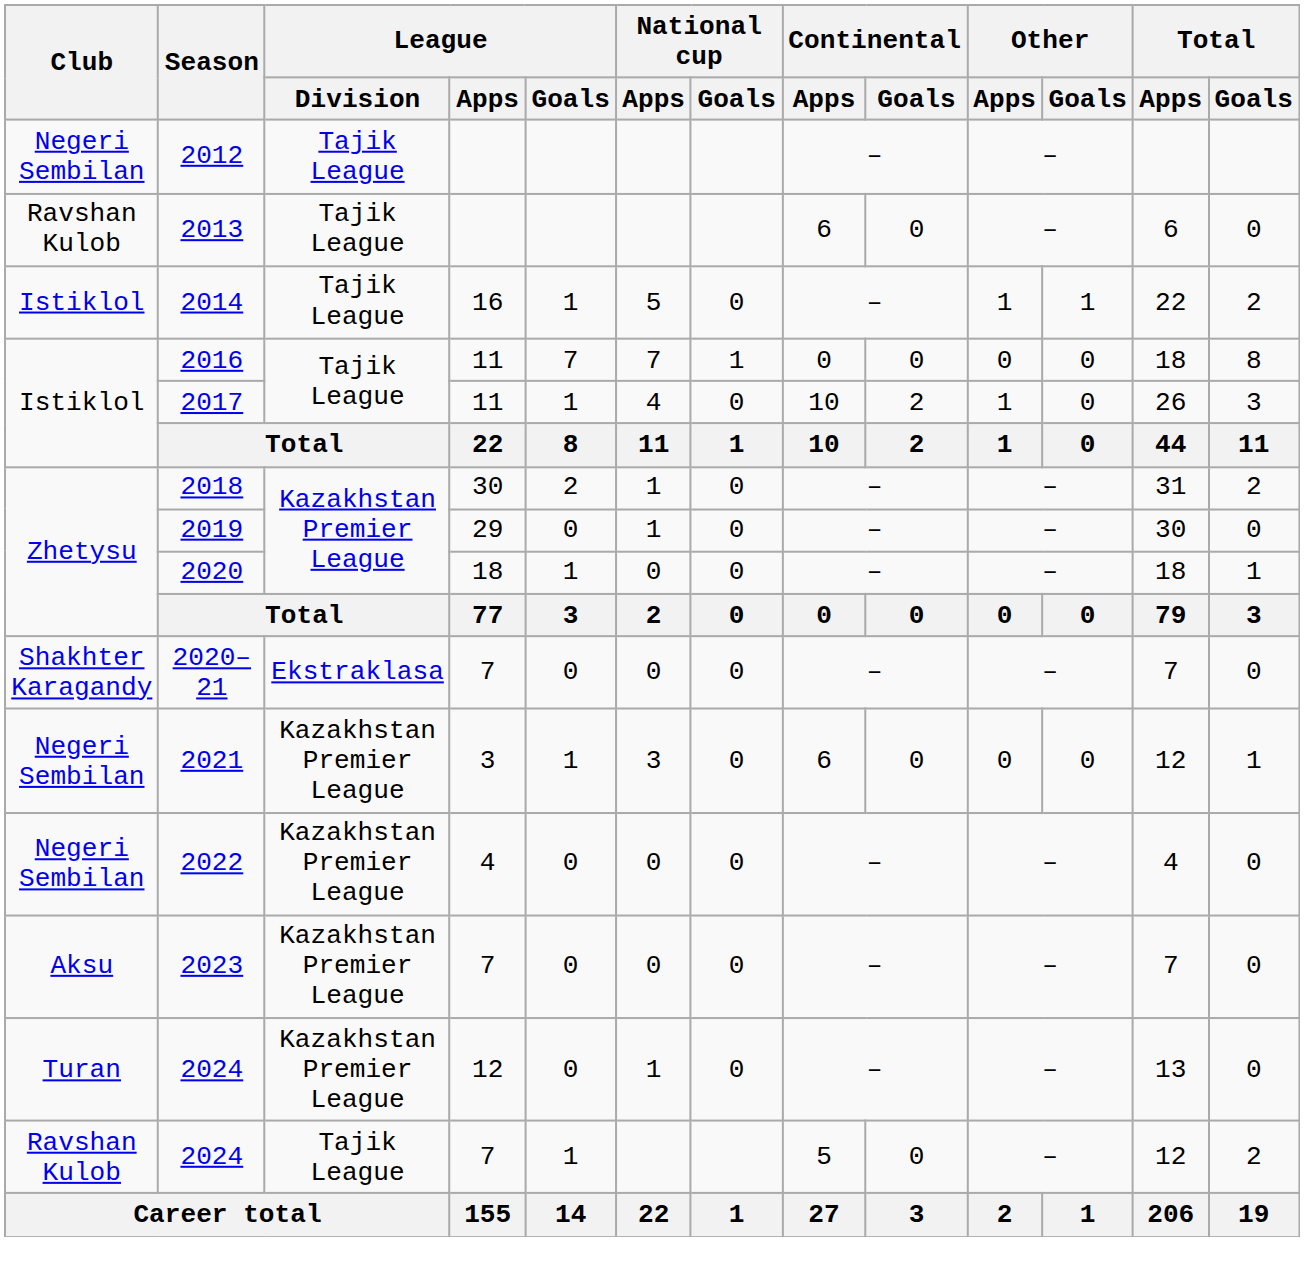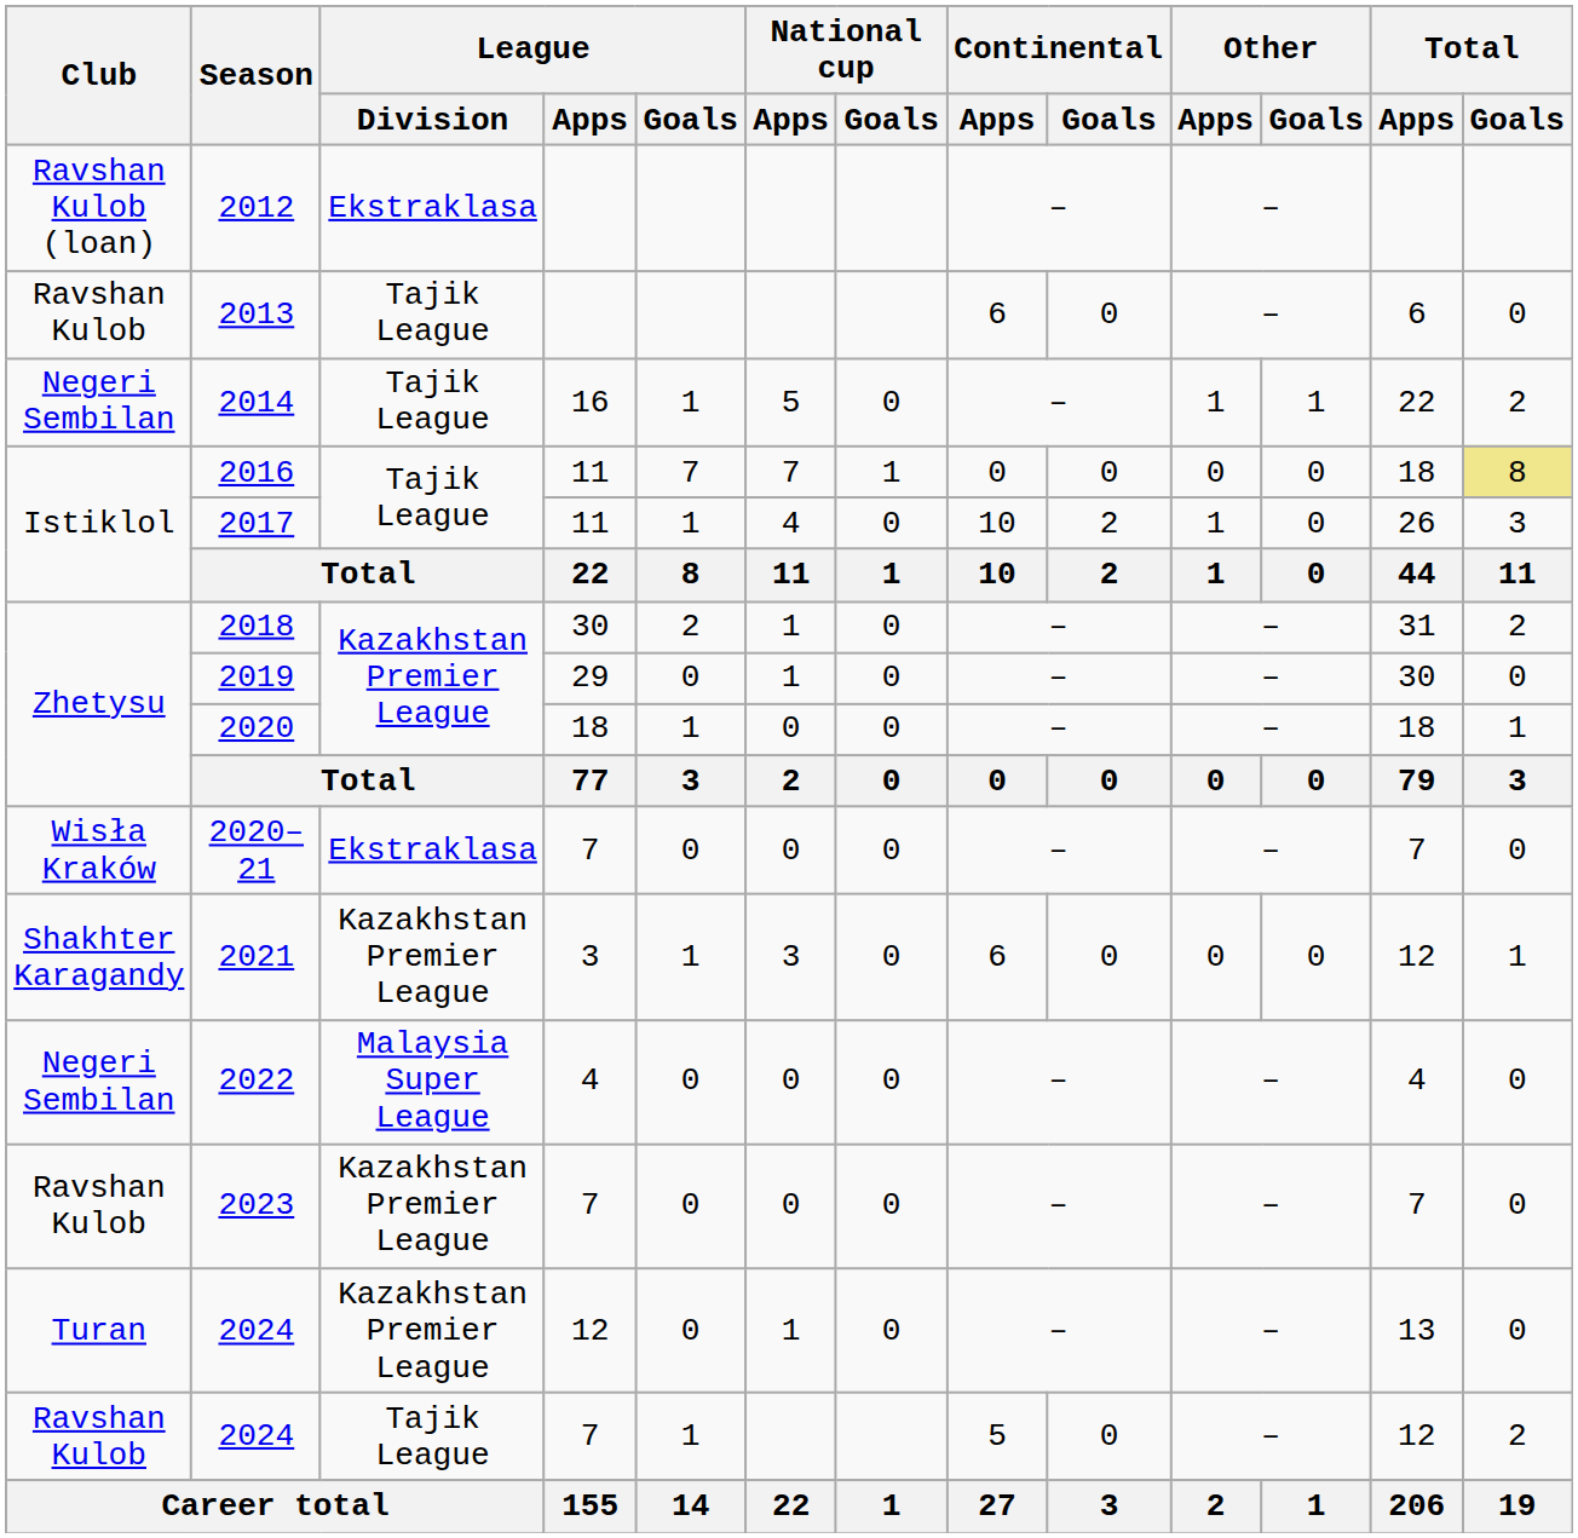2012 | Club: Negeri Sembilan -> Ravshan Kulob (loan)
2012 | League / Division: Tajik League -> Ekstraklasa
2014 | Club: Istiklol -> Negeri Sembilan
2016 | Total / Goals: no background -> khaki background
2020–21 | Club: Shakhter Karagandy -> Wisła Kraków
2021 | Club: Negeri Sembilan -> Shakhter Karagandy
2022 | League / Division: Kazakhstan Premier League -> Malaysia Super League
2023 | Club: Aksu -> Ravshan Kulob
